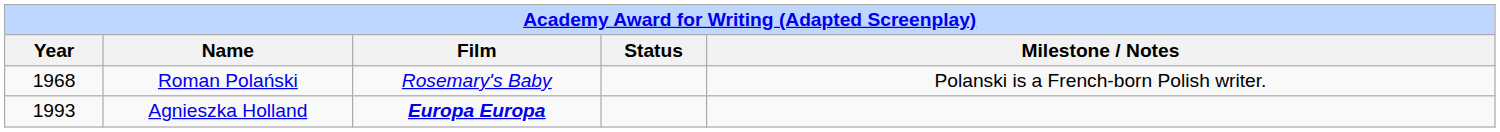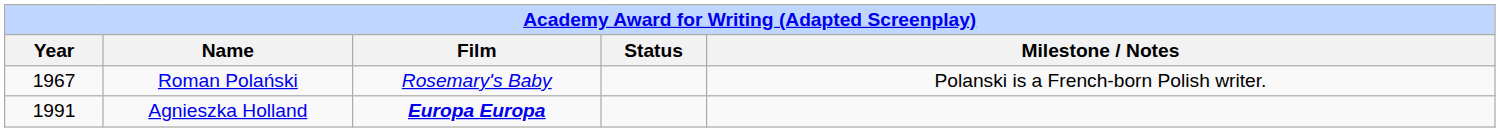Roman Polański | Year: 1968 -> 1967
Agnieszka Holland | Year: 1993 -> 1991
